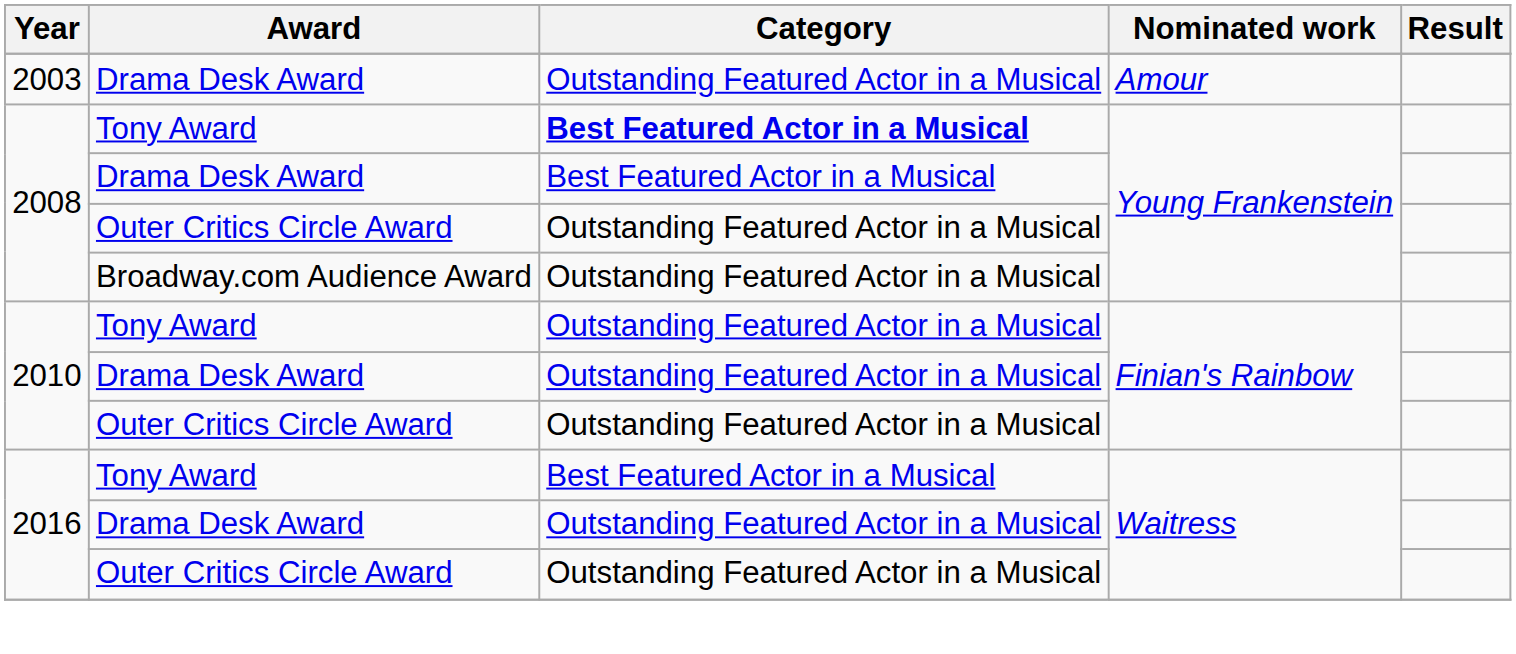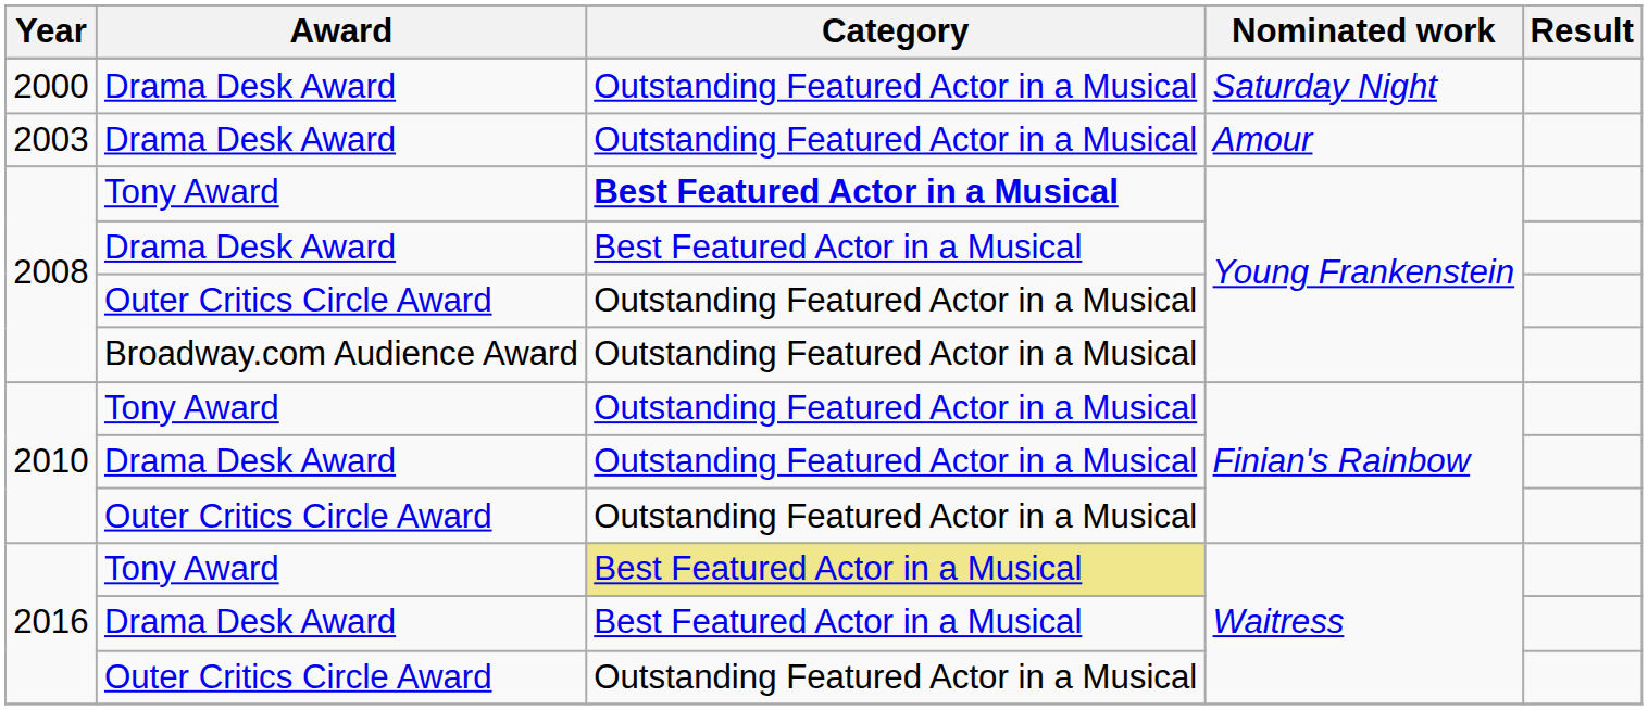+ row: 2000 | Drama Desk Award | Outstanding Featured Actor in a Musical | Saturday Night
2016 / Tony Award | Category: no background -> khaki background
2016 / Drama Desk Award | Category: Outstanding Featured Actor in a Musical -> Best Featured Actor in a Musical
